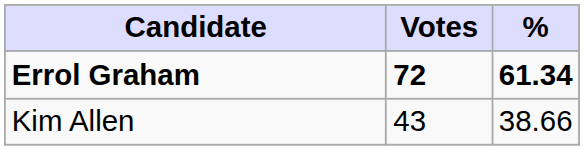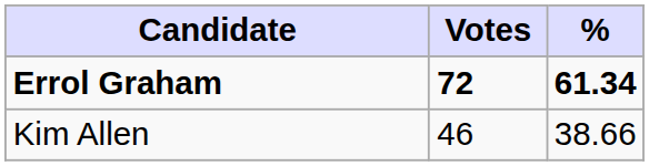Kim Allen | Votes: 43 -> 46
